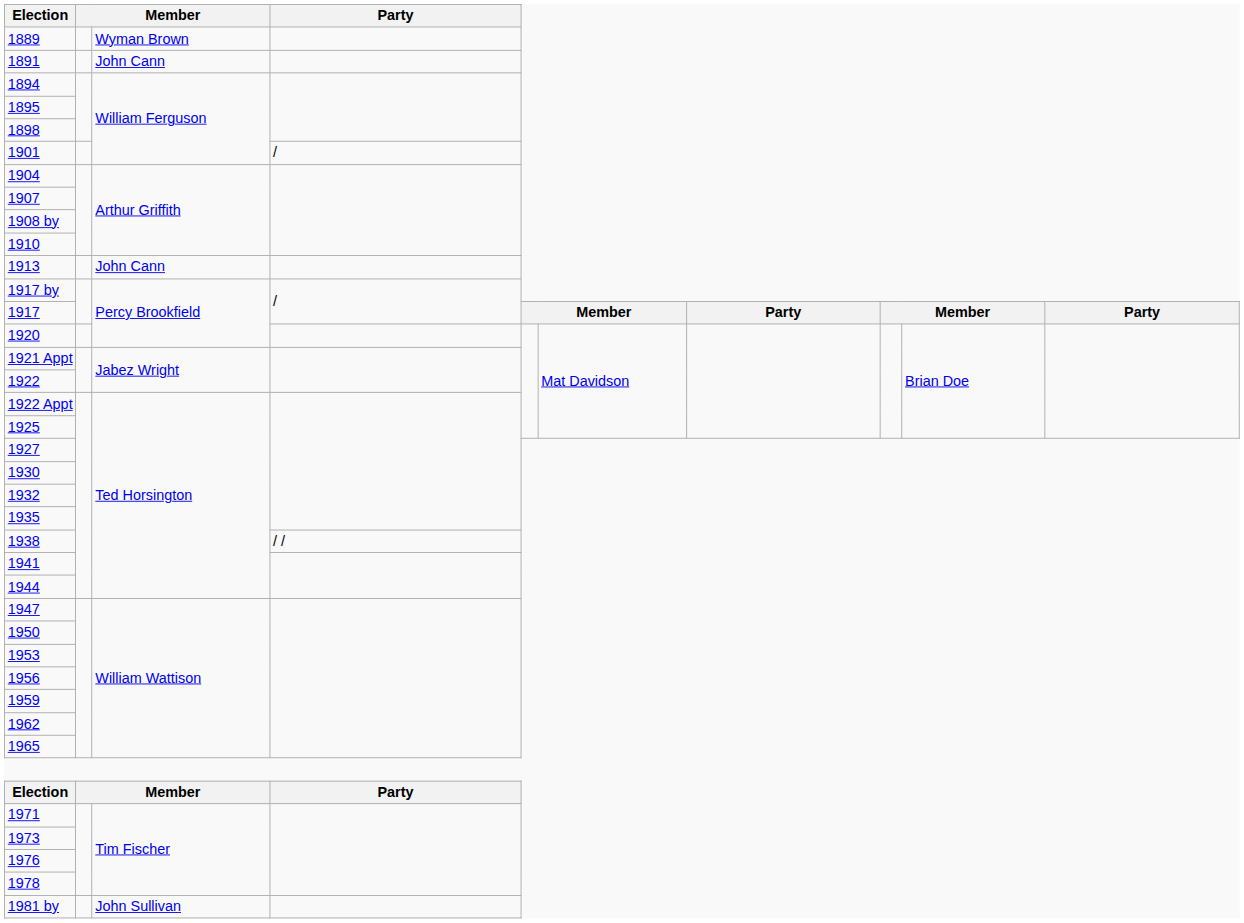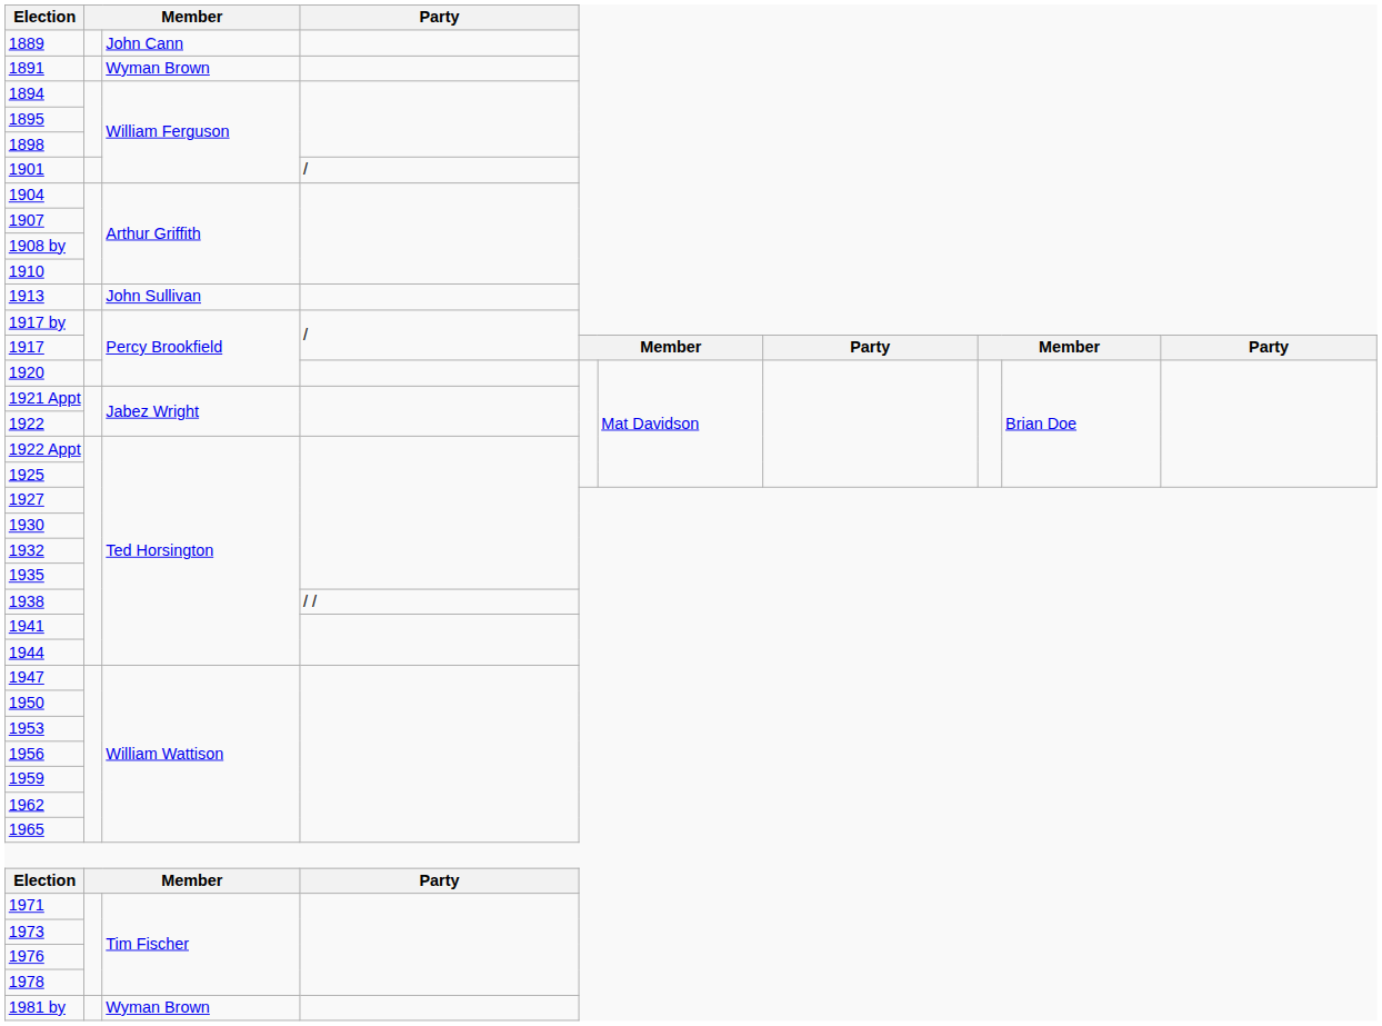1889 | column 3: Wyman Brown -> John Cann
1891 | column 3: John Cann -> Wyman Brown
1913 | column 3: John Cann -> John Sullivan
1981 by | column 3: John Sullivan -> Wyman Brown
